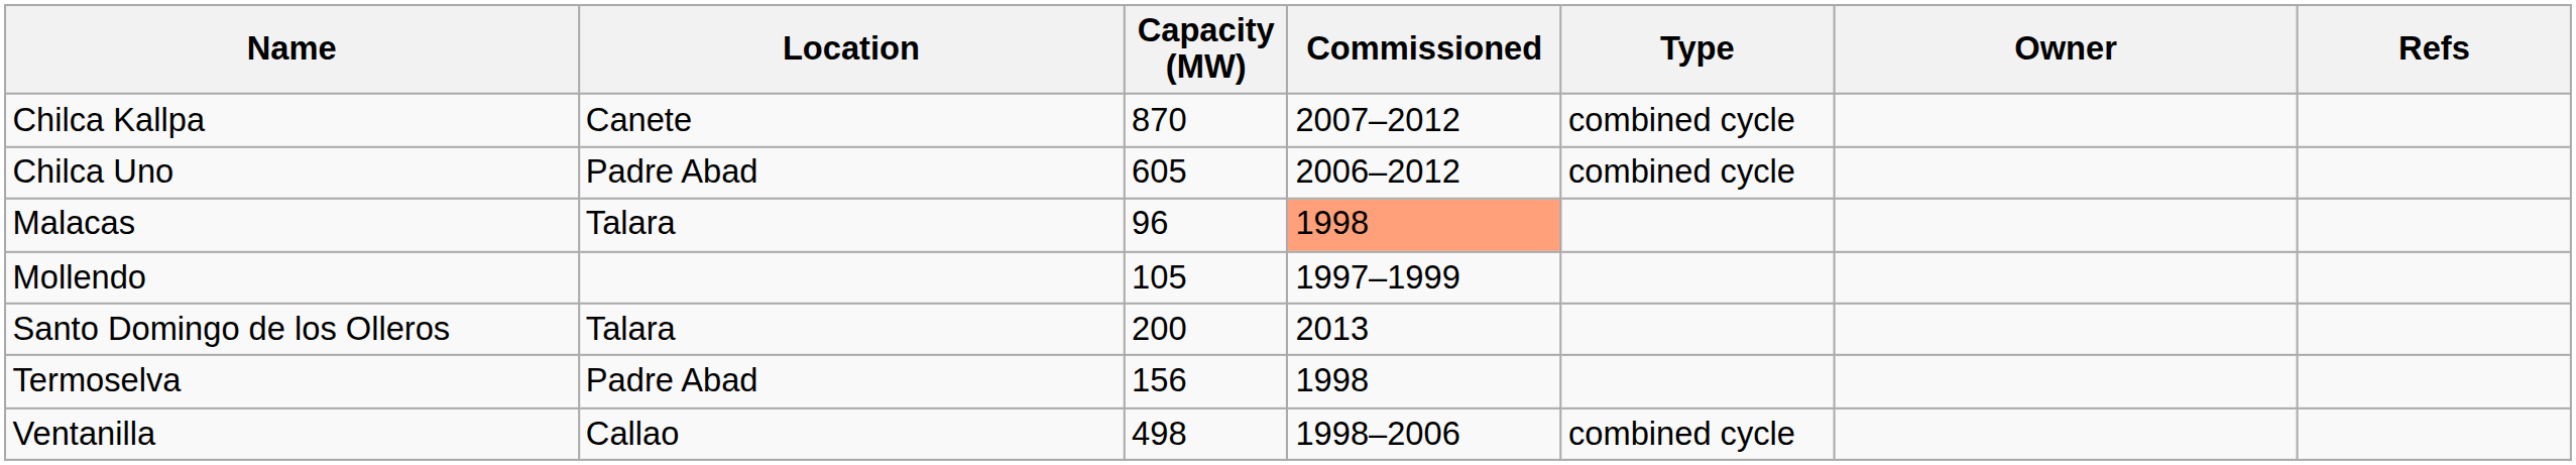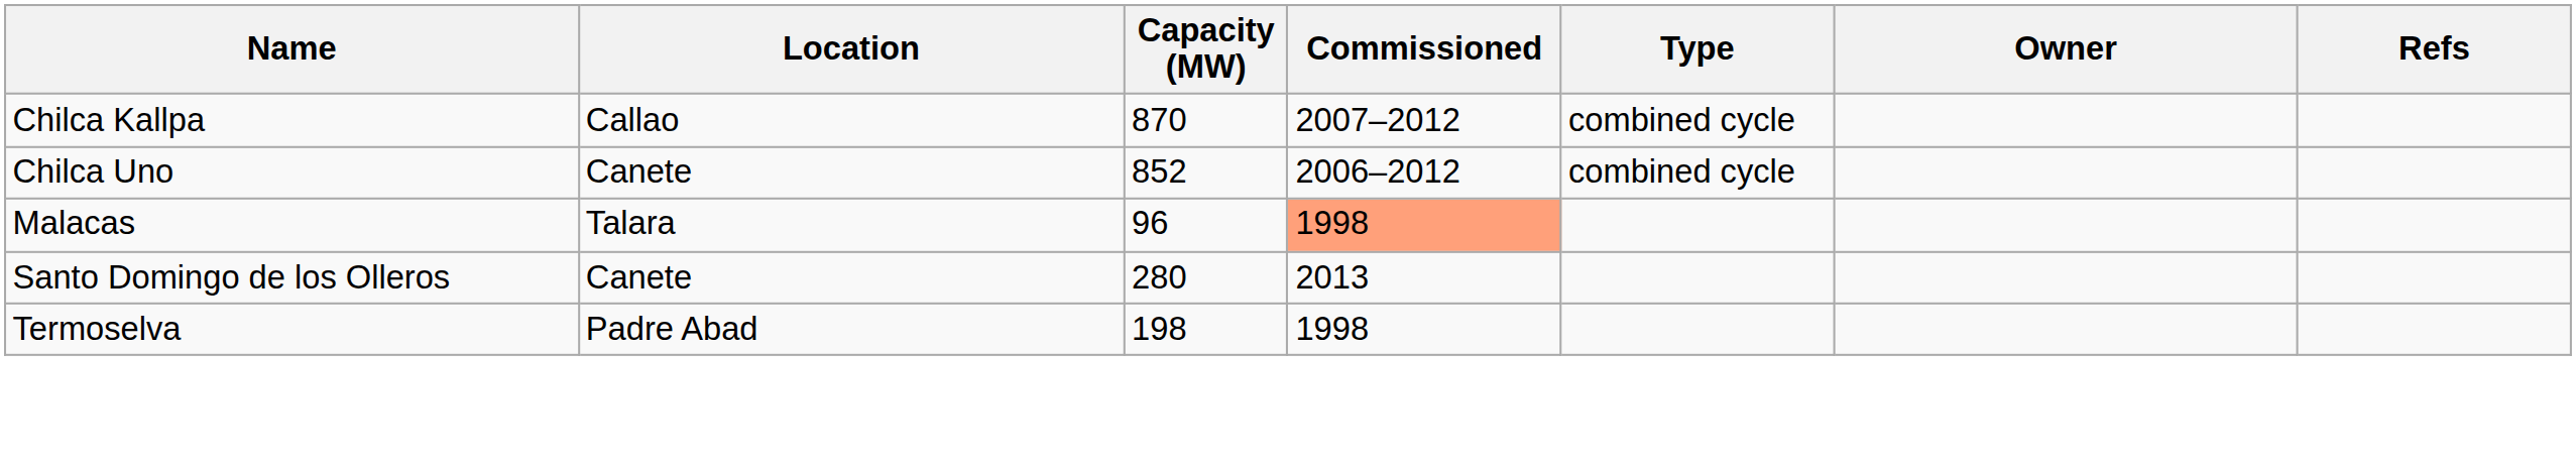Chilca Kallpa | Location: Canete -> Callao
Chilca Uno | Location: Padre Abad -> Canete
Chilca Uno | Capacity (MW): 605 -> 852
- row: Mollendo | 105 | 1997–1999
Santo Domingo de los Olleros | Location: Talara -> Canete
Santo Domingo de los Olleros | Capacity (MW): 200 -> 280
Termoselva | Capacity (MW): 156 -> 198
- row: Ventanilla | Callao | 498 | 1998–2006 | combined cycle
